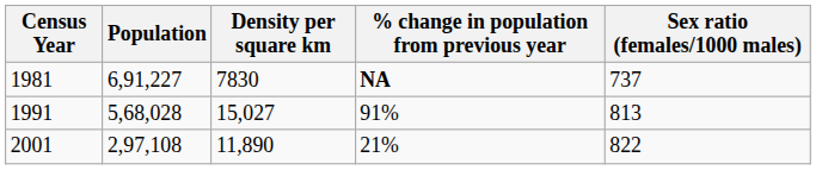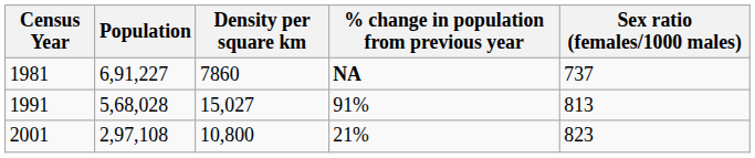1981 | Density per square km: 7830 -> 7860
2001 | Density per square km: 11,890 -> 10,800
2001 | Sex ratio (females/1000 males): 822 -> 823
